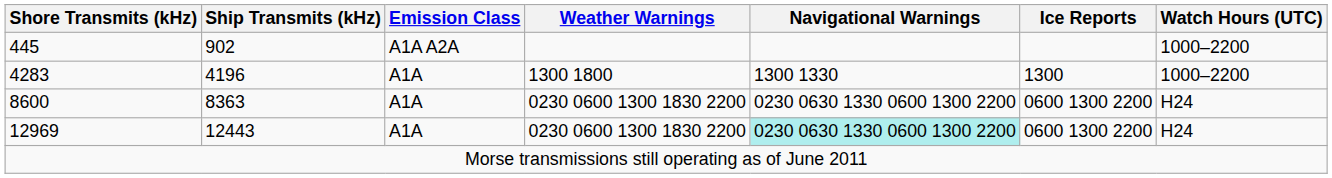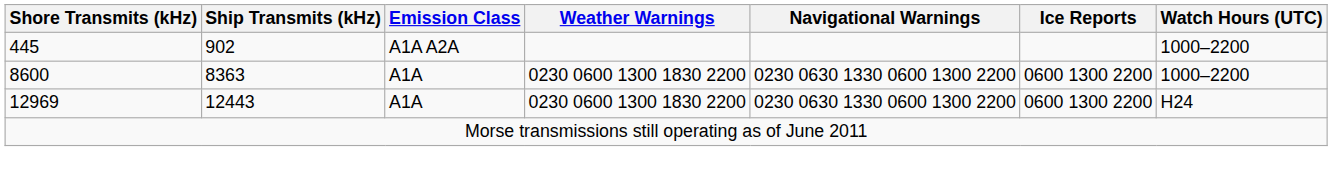- row: 4283 | 4196 | A1A | 1300 1800 | 1300 1330 | 1300 | 1000–2200
8600 | Watch Hours (UTC): H24 -> 1000–2200
12969 | Navigational Warnings: paleturquoise background -> no background
